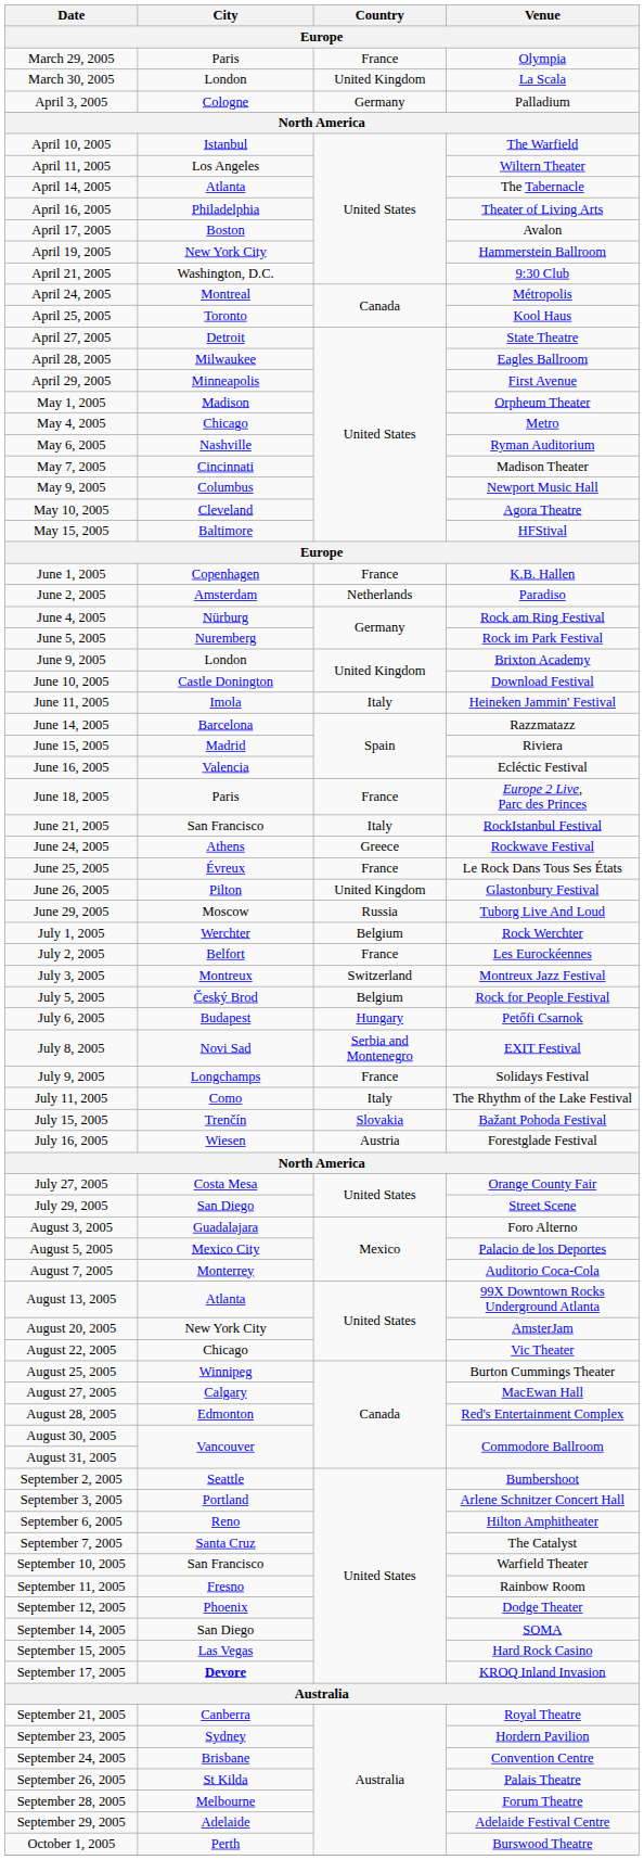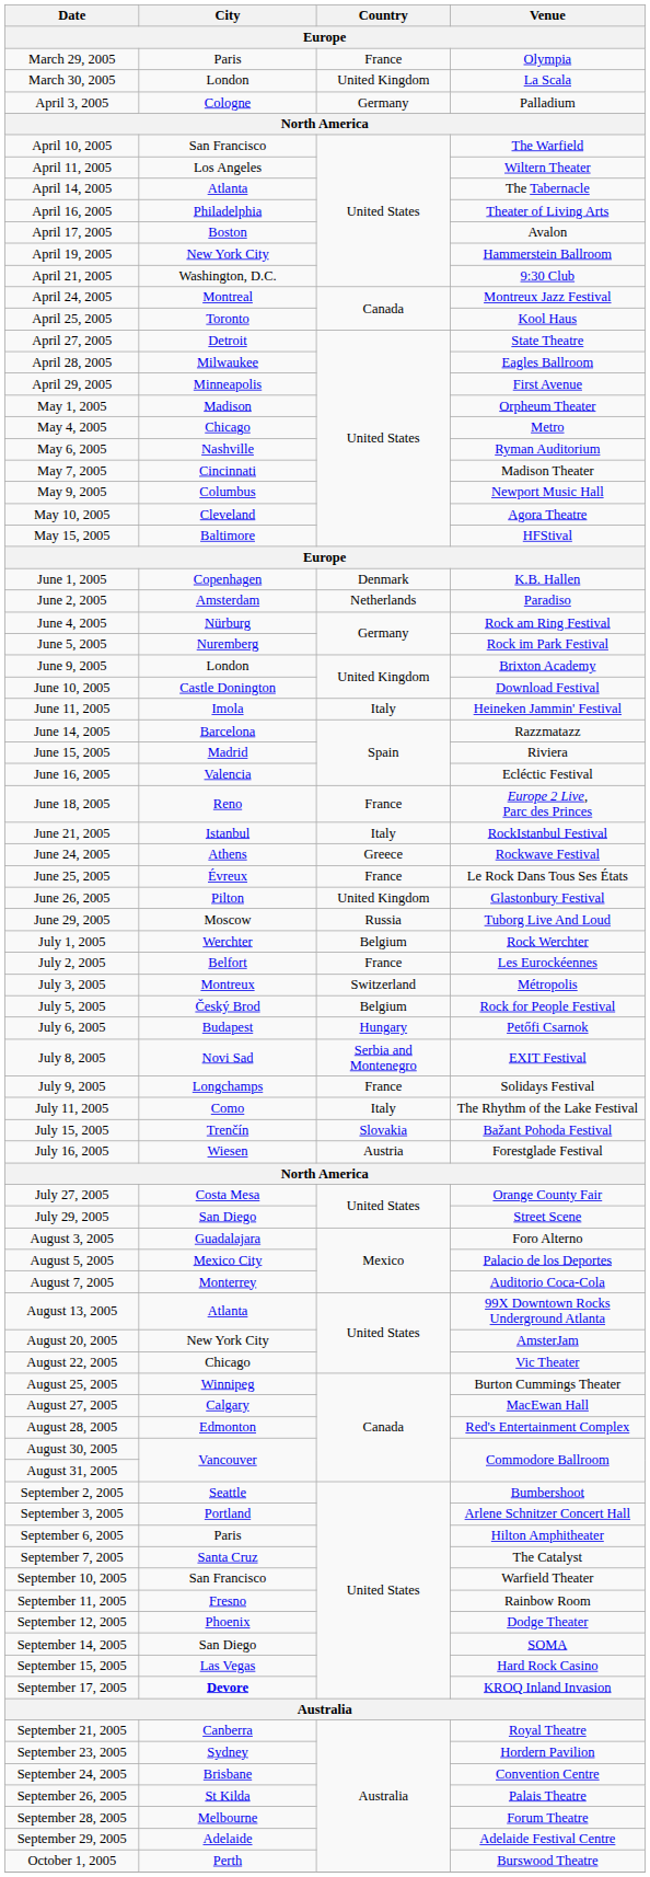April 10, 2005 | City: Istanbul -> San Francisco
April 24, 2005 | Venue: Métropolis -> Montreux Jazz Festival
June 1, 2005 | Country: France -> Denmark
June 18, 2005 | City: Paris -> Reno
June 21, 2005 | City: San Francisco -> Istanbul
July 3, 2005 | Venue: Montreux Jazz Festival -> Métropolis
September 6, 2005 | City: Reno -> Paris
